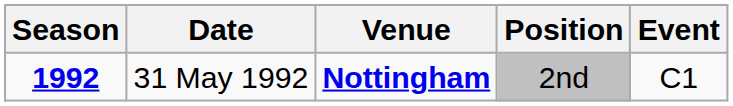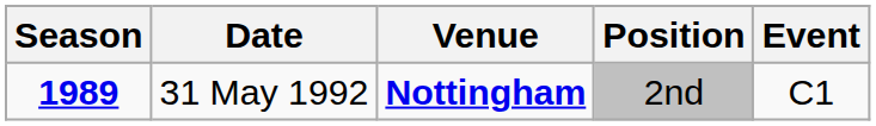31 May 1992 | Season: 1992 -> 1989
